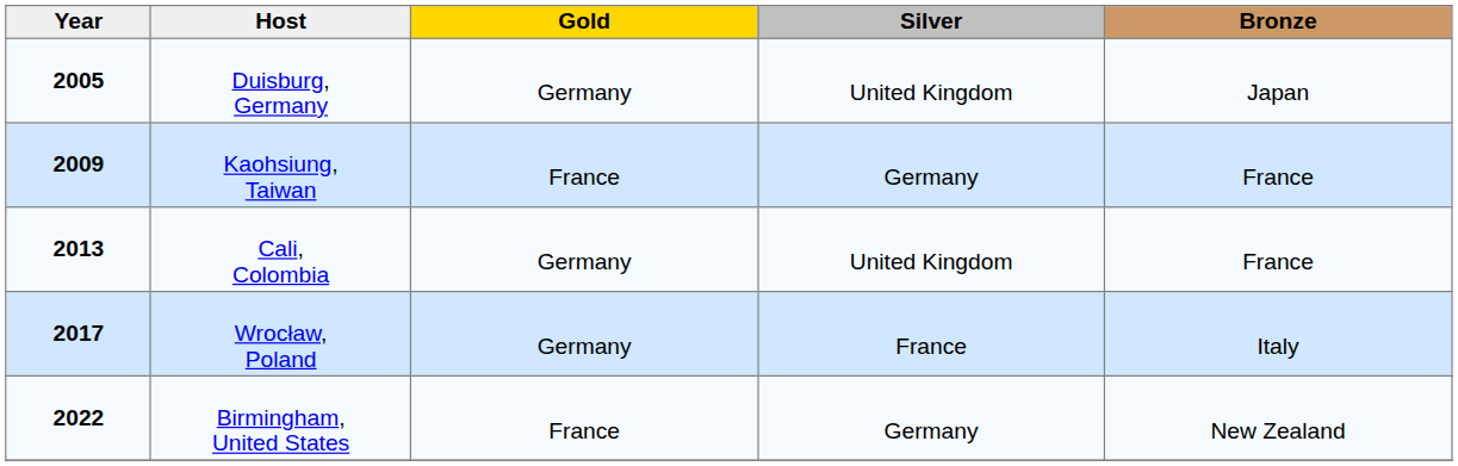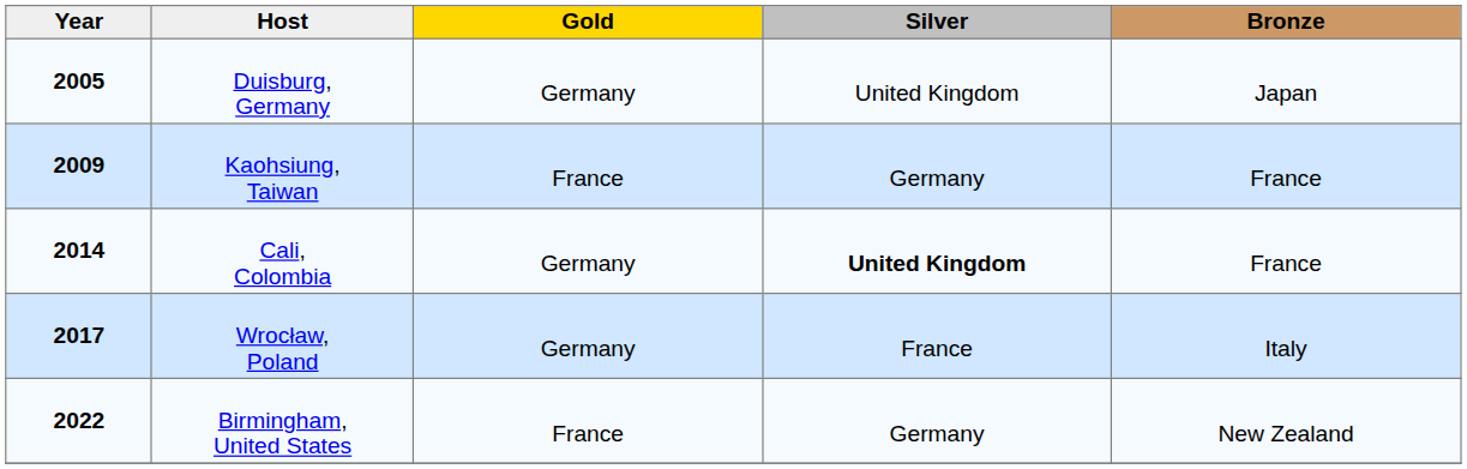Cali, Colombia | Year: 2013 -> 2014
Cali, Colombia | Silver: normal -> bold
